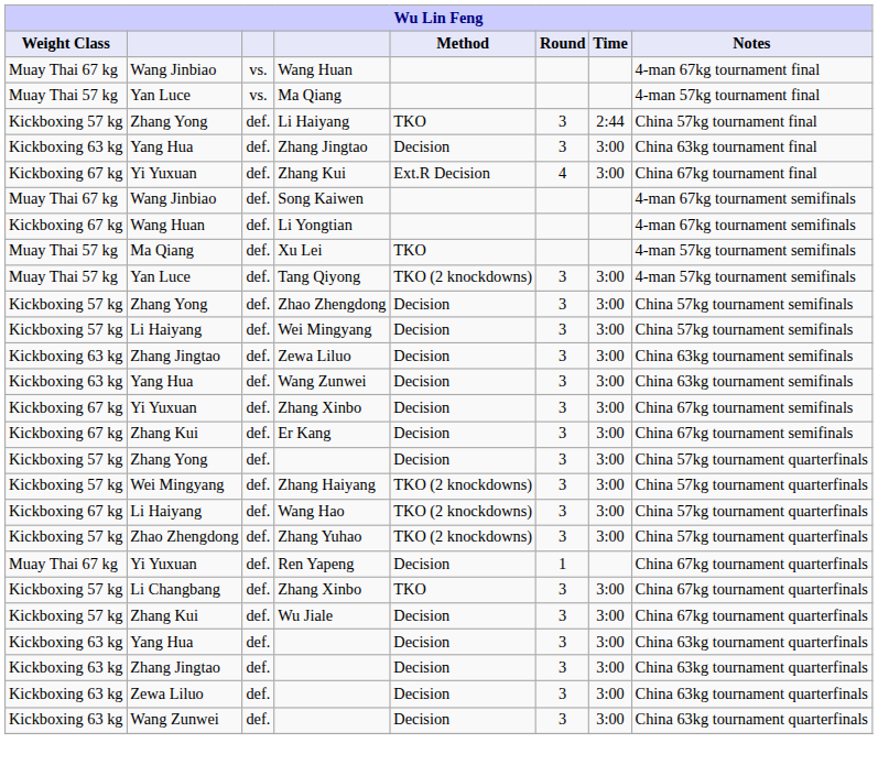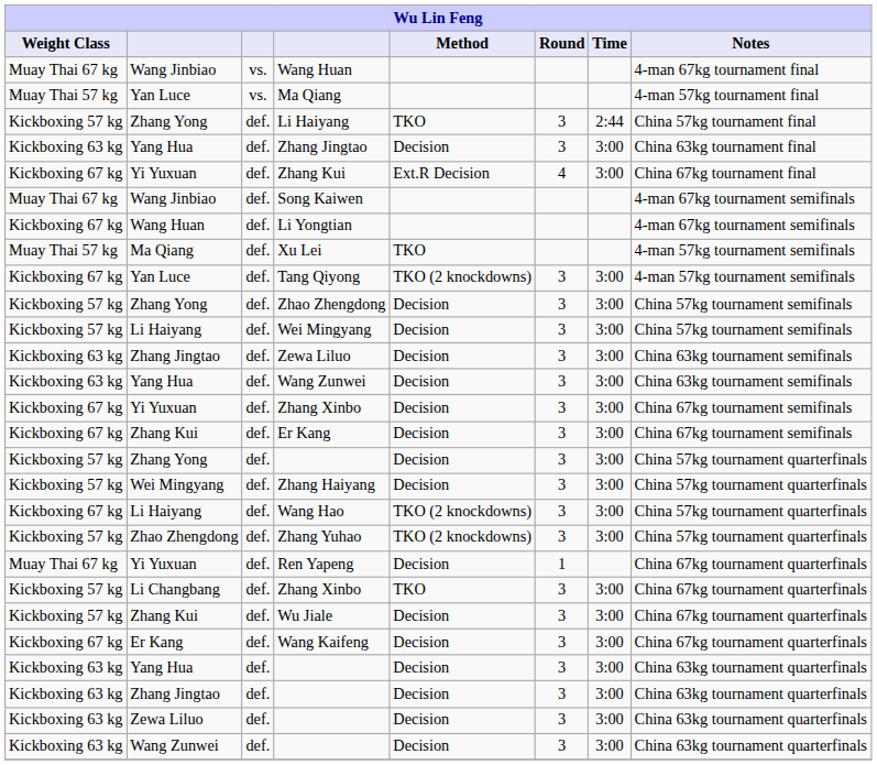Tang Qiyong | Weight Class: Muay Thai 57 kg -> Kickboxing 67 kg
Zhang Haiyang | Method: TKO (2 knockdowns) -> Decision
+ row: Kickboxing 67 kg | Er Kang | def. | Wang Kaifeng | Decision | 3 | 3:00 | China 67kg tournament quarterfinals
